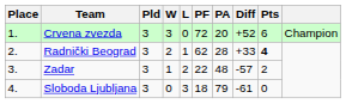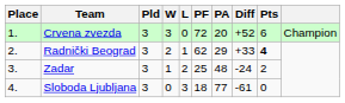Radnički Beograd | PA: 28 -> 29
Zadar | PF: 22 -> 25
Zadar | Diff: -57 -> -24
Sloboda Ljubljana | PA: 79 -> 77
